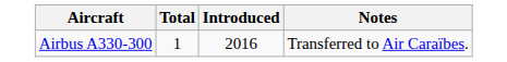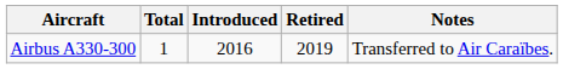+ column: Retired | 2019
